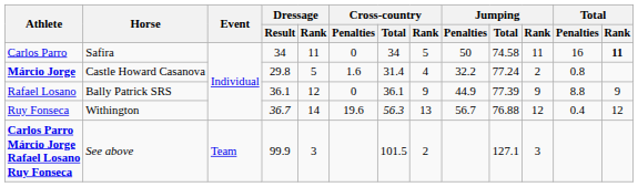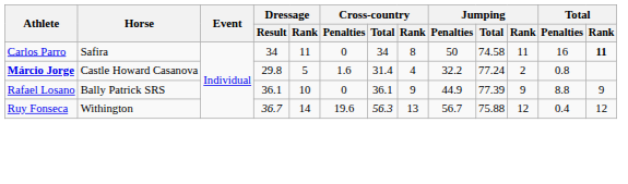Carlos Parro | Cross-country / Rank: 5 -> 8
Rafael Losano | Dressage / Rank: 12 -> 10
Ruy Fonseca | Jumping / Total: 76.88 -> 75.88
- row: Carlos Parro Márcio Jorge Rafael Losano Ruy Fonseca | See above | Team | 99.9 | 3 | 101.5 | 2 | 127.1 | 3
